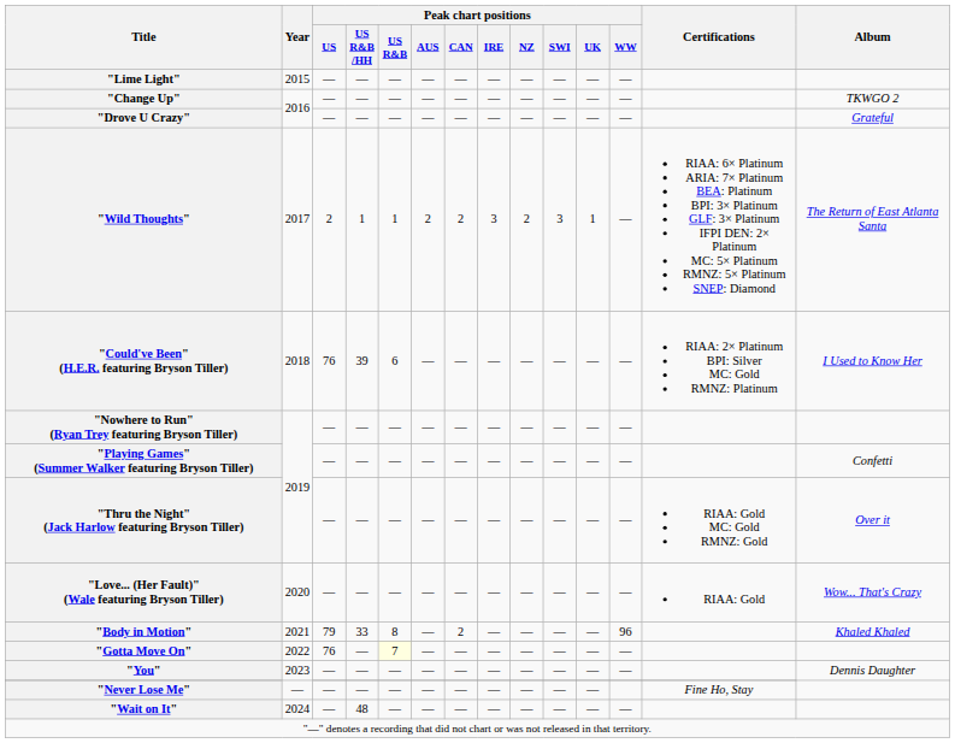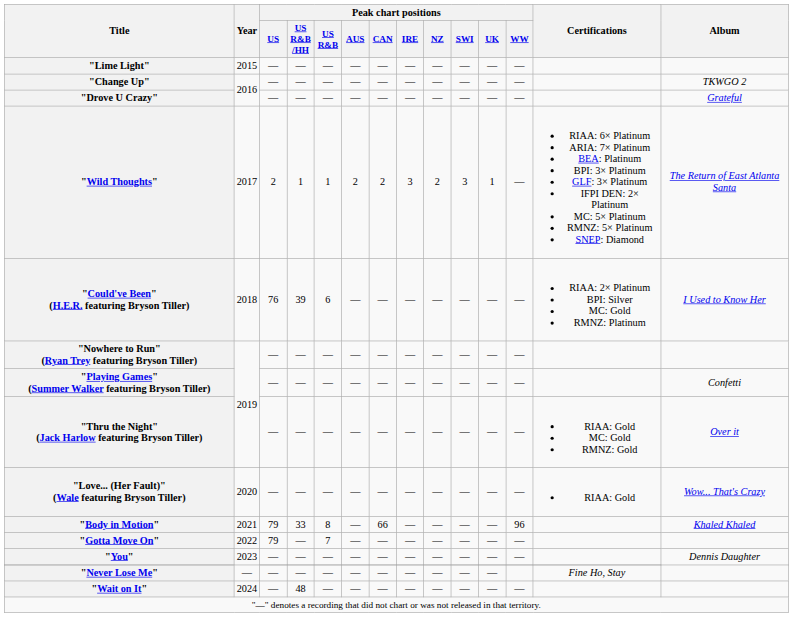"Body in Motion" | Peak chart positions / CAN: 2 -> 66
"Gotta Move On" | Peak chart positions / US: 76 -> 79
"Gotta Move On" | Peak chart positions / US R&B: lightyellow background -> no background
